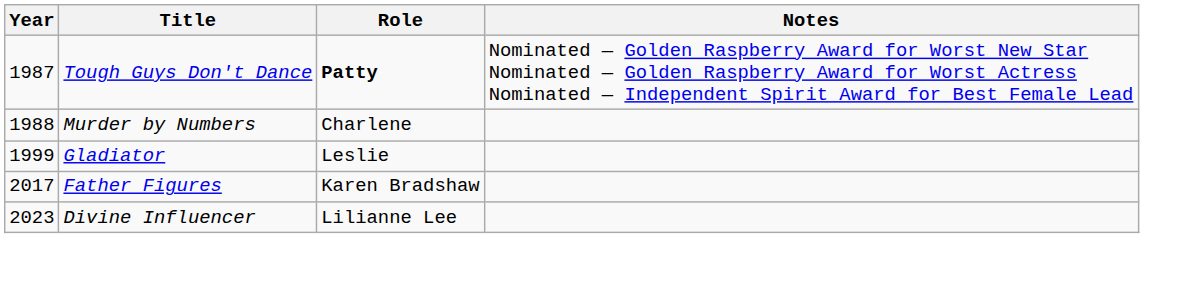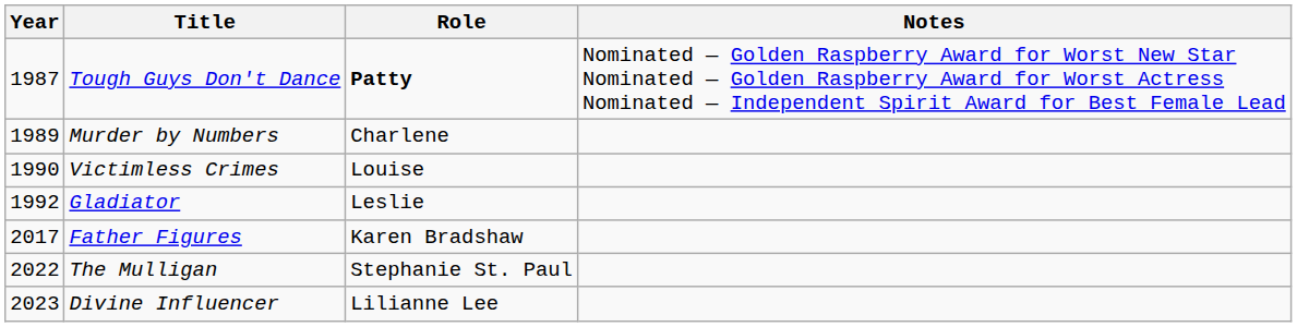Murder by Numbers | Year: 1988 -> 1989
+ row: 1990 | Victimless Crimes | Louise
Gladiator | Year: 1999 -> 1992
+ row: 2022 | The Mulligan | Stephanie St. Paul
